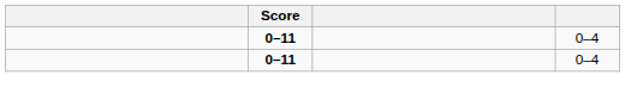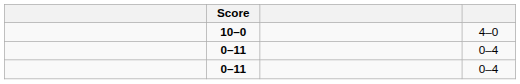+ row: 10–0 | 4–0
